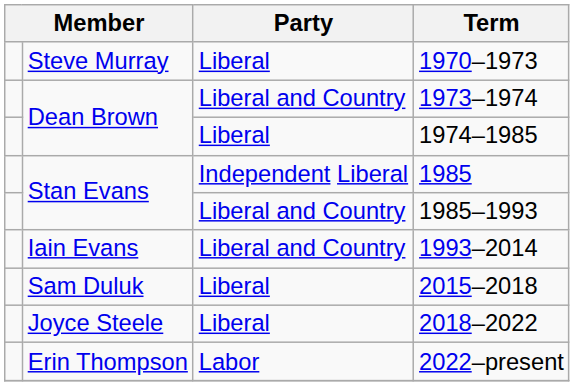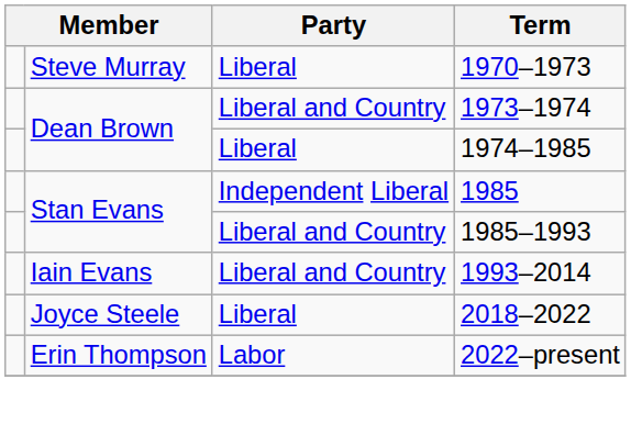- row: Sam Duluk | Liberal | 2015–2018
